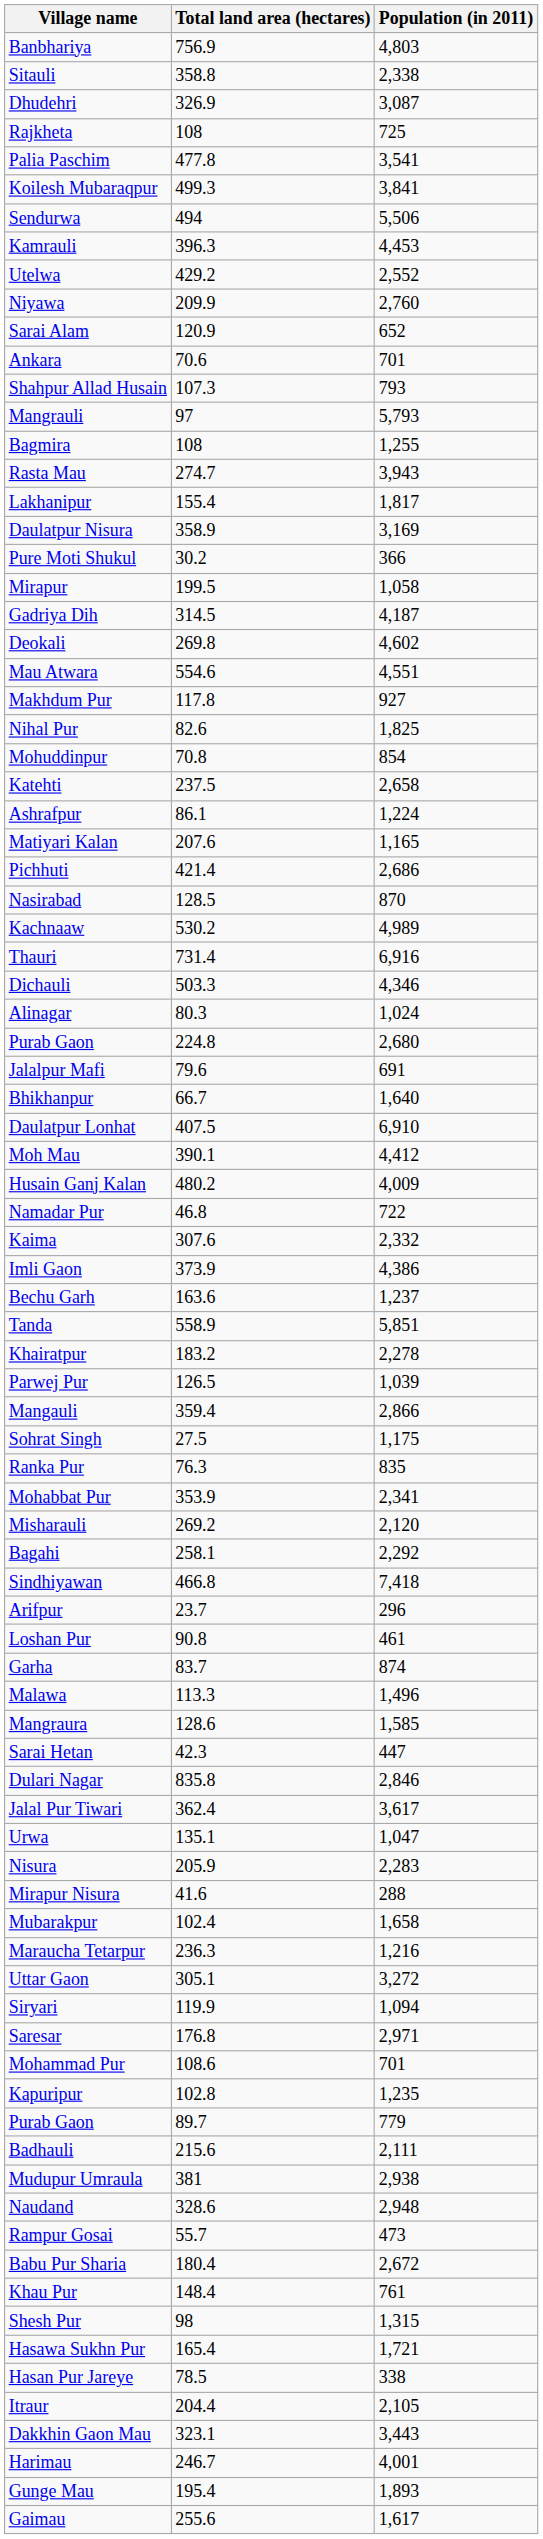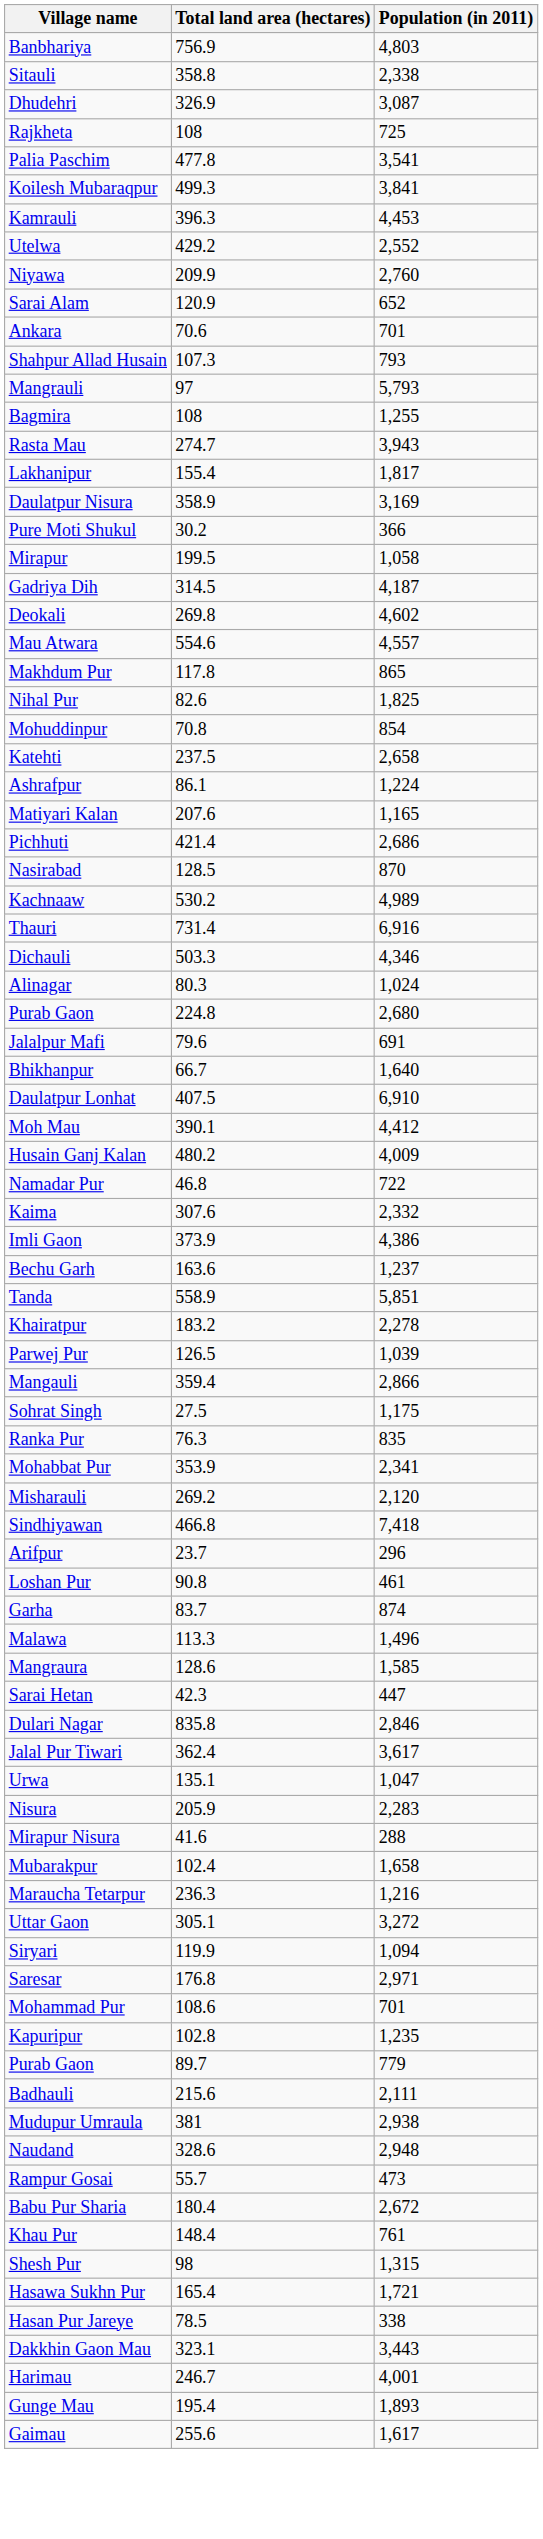- row: Sendurwa | 494 | 5,506
Mau Atwara | Population (in 2011): 4,551 -> 4,557
Makhdum Pur | Population (in 2011): 927 -> 865
- row: Bagahi | 258.1 | 2,292
- row: Itraur | 204.4 | 2,105
